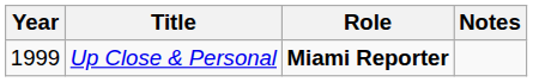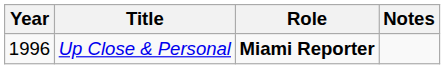Up Close & Personal | Year: 1999 -> 1996
